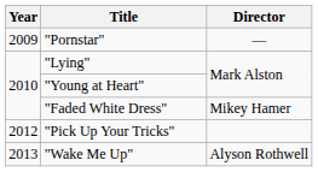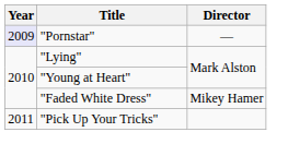"Pornstar" | Year: no background -> lavender background
"Pick Up Your Tricks" | Year: 2012 -> 2011
- row: 2013 | "Wake Me Up" | Alyson Rothwell
